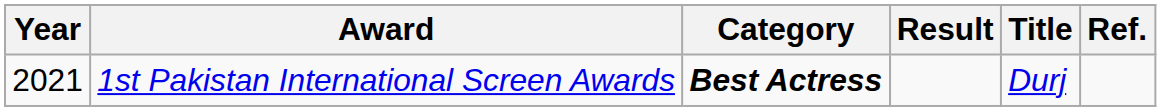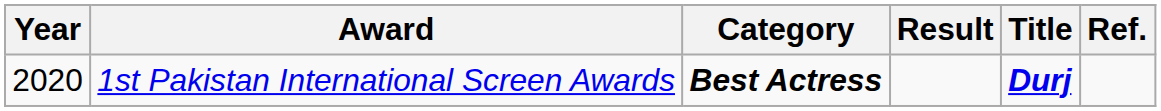1st Pakistan International Screen Awards | Year: 2021 -> 2020
1st Pakistan International Screen Awards | Title: normal -> bold
